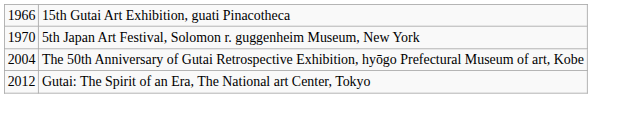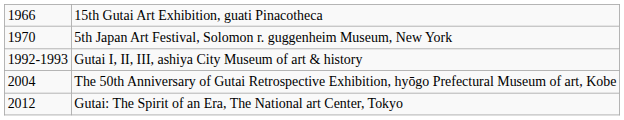+ row: 1992-1993 | Gutai I, II, III, ashiya City Museum of art & history
